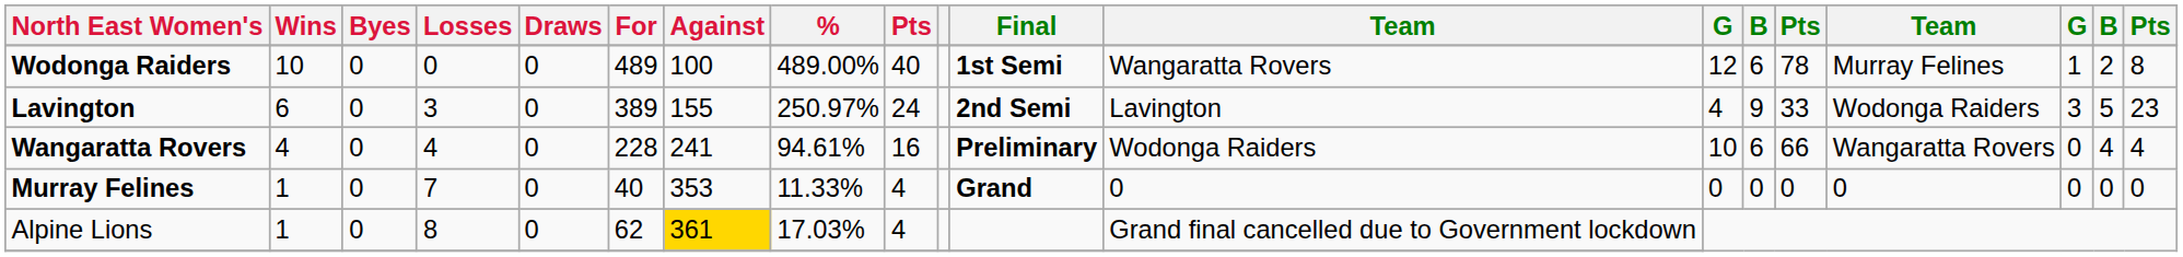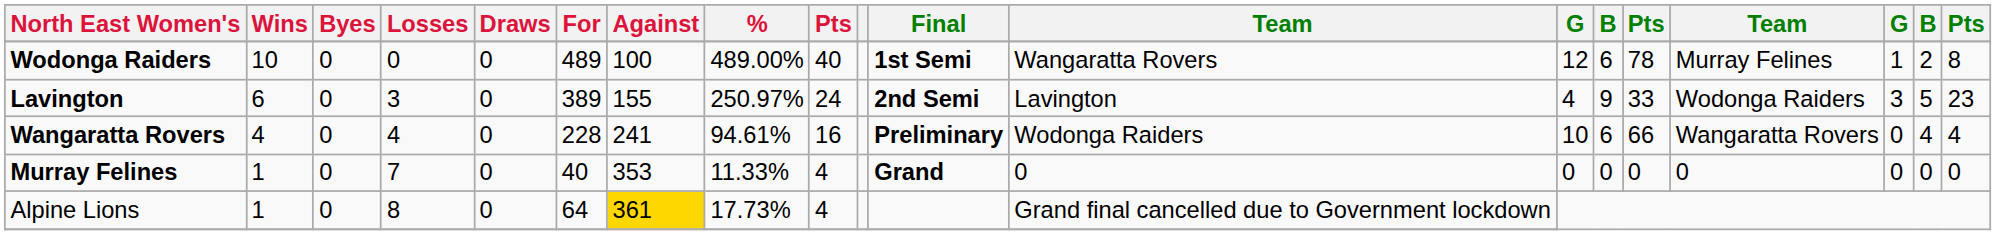Alpine Lions | For: 62 -> 64
Alpine Lions | %: 17.03% -> 17.73%
